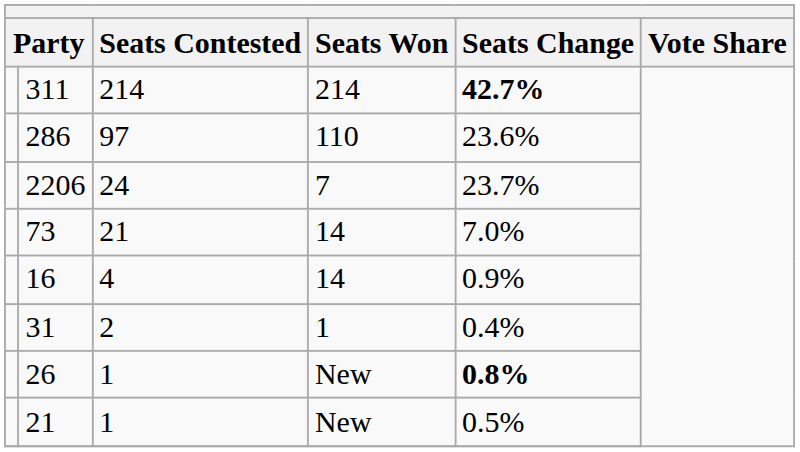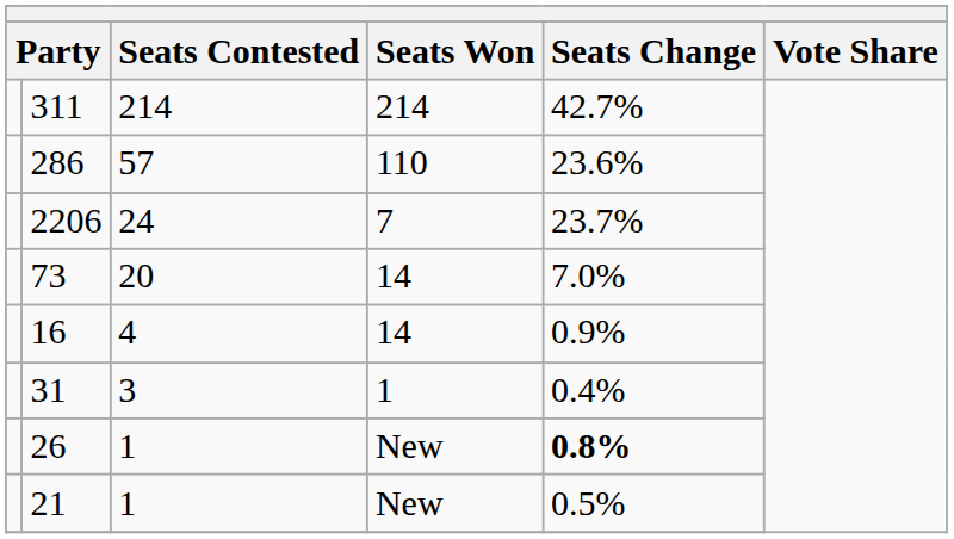311 | Seats Change: bold -> normal
286 | Seats Contested: 97 -> 57
73 | Seats Contested: 21 -> 20
31 | Seats Contested: 2 -> 3
